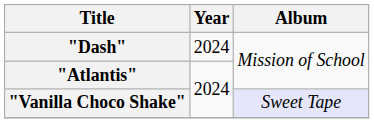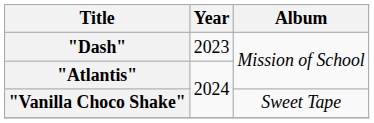"Dash" | Year: 2024 -> 2023
"Vanilla Choco Shake" | Album: lavender background -> no background
